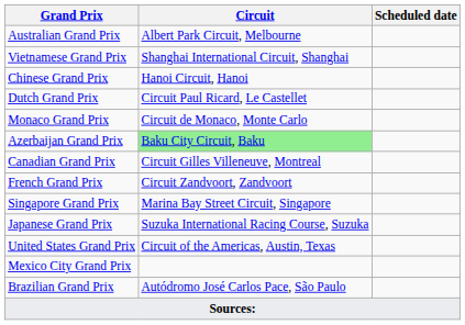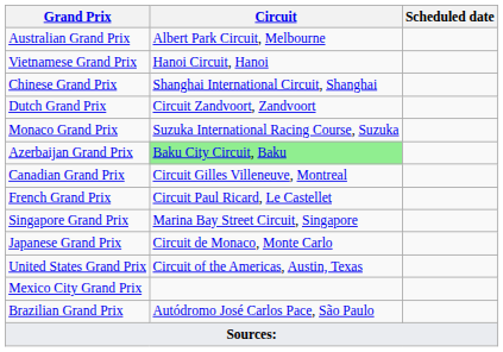Vietnamese Grand Prix | Circuit: Shanghai International Circuit, Shanghai -> Hanoi Circuit, Hanoi
Chinese Grand Prix | Circuit: Hanoi Circuit, Hanoi -> Shanghai International Circuit, Shanghai
Dutch Grand Prix | Circuit: Circuit Paul Ricard, Le Castellet -> Circuit Zandvoort, Zandvoort
Monaco Grand Prix | Circuit: Circuit de Monaco, Monte Carlo -> Suzuka International Racing Course, Suzuka
French Grand Prix | Circuit: Circuit Zandvoort, Zandvoort -> Circuit Paul Ricard, Le Castellet
Japanese Grand Prix | Circuit: Suzuka International Racing Course, Suzuka -> Circuit de Monaco, Monte Carlo
